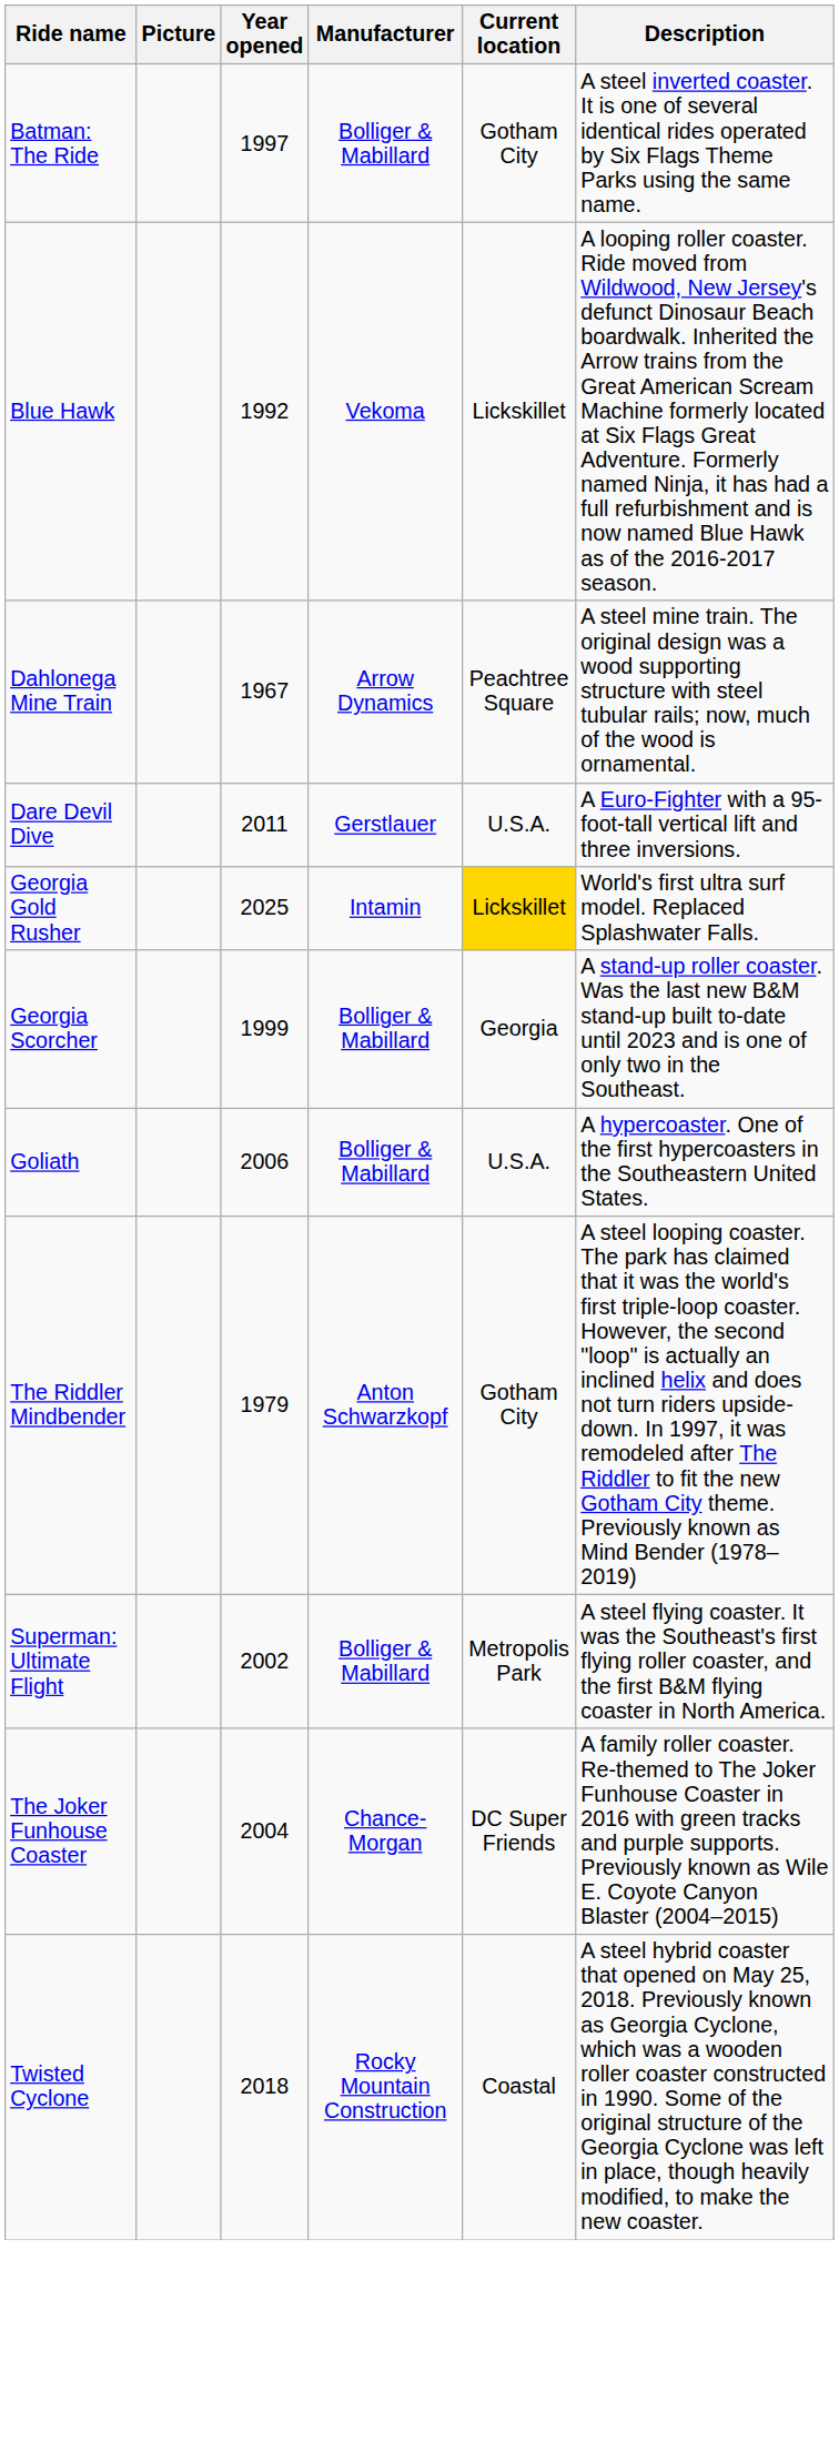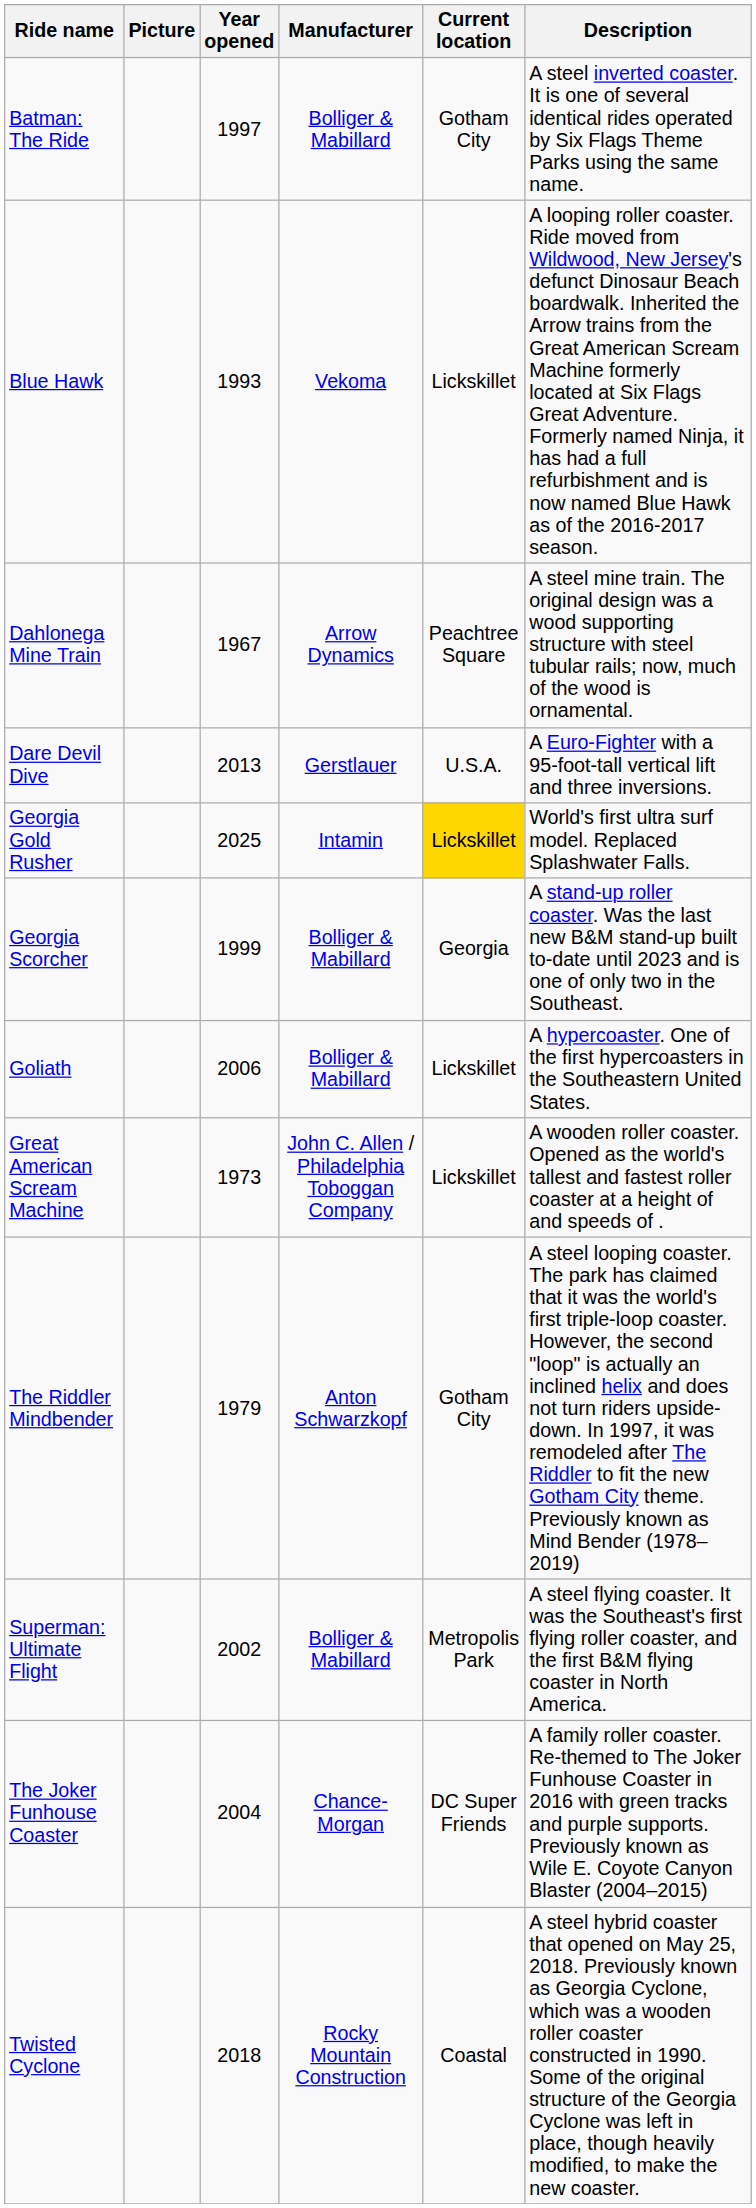Blue Hawk | Year opened: 1992 -> 1993
Dare Devil Dive | Year opened: 2011 -> 2013
Goliath | Current location: U.S.A. -> Lickskillet
+ row: Great American Scream Machine | 1973 | John C. Allen / Philadelphia Toboggan Company | Lickskillet | A wooden roller coaster. Opened as the world's tallest and fastest roller coaster at a height of and speeds of .
